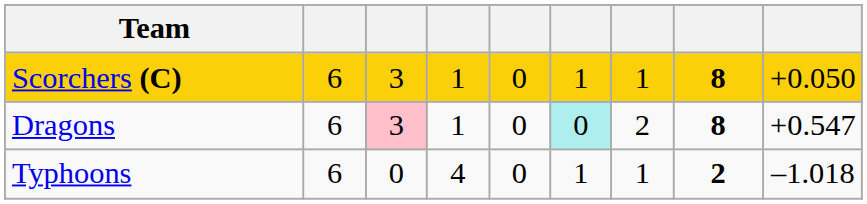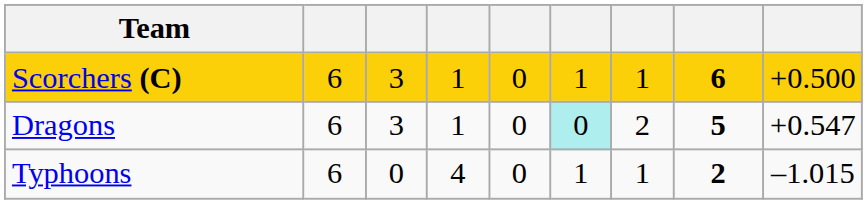Scorchers (C) | column 8: 8 -> 6
Scorchers (C) | column 9: +0.050 -> +0.500
Dragons | column 3: pink background -> no background
Dragons | column 8: 8 -> 5
Typhoons | column 9: –1.018 -> –1.015
